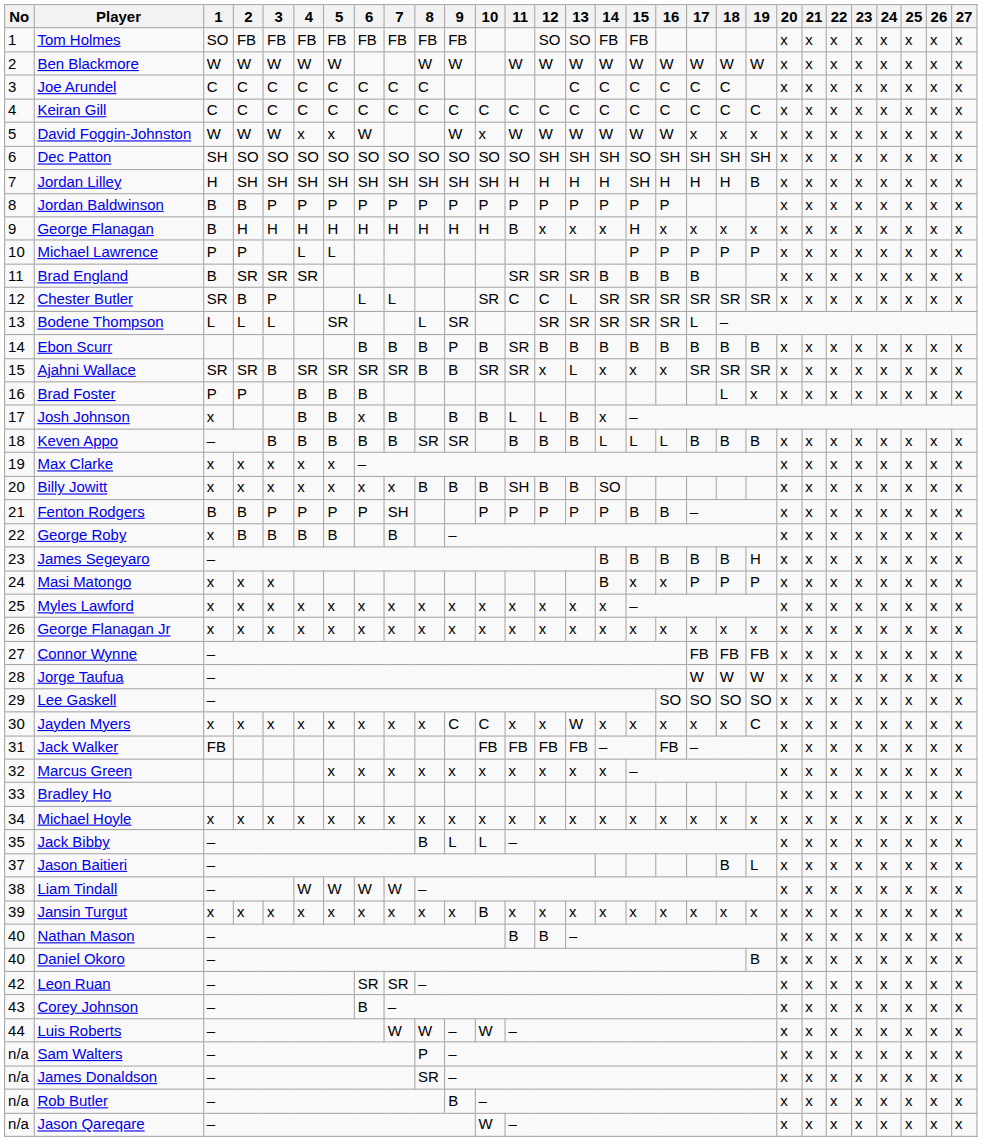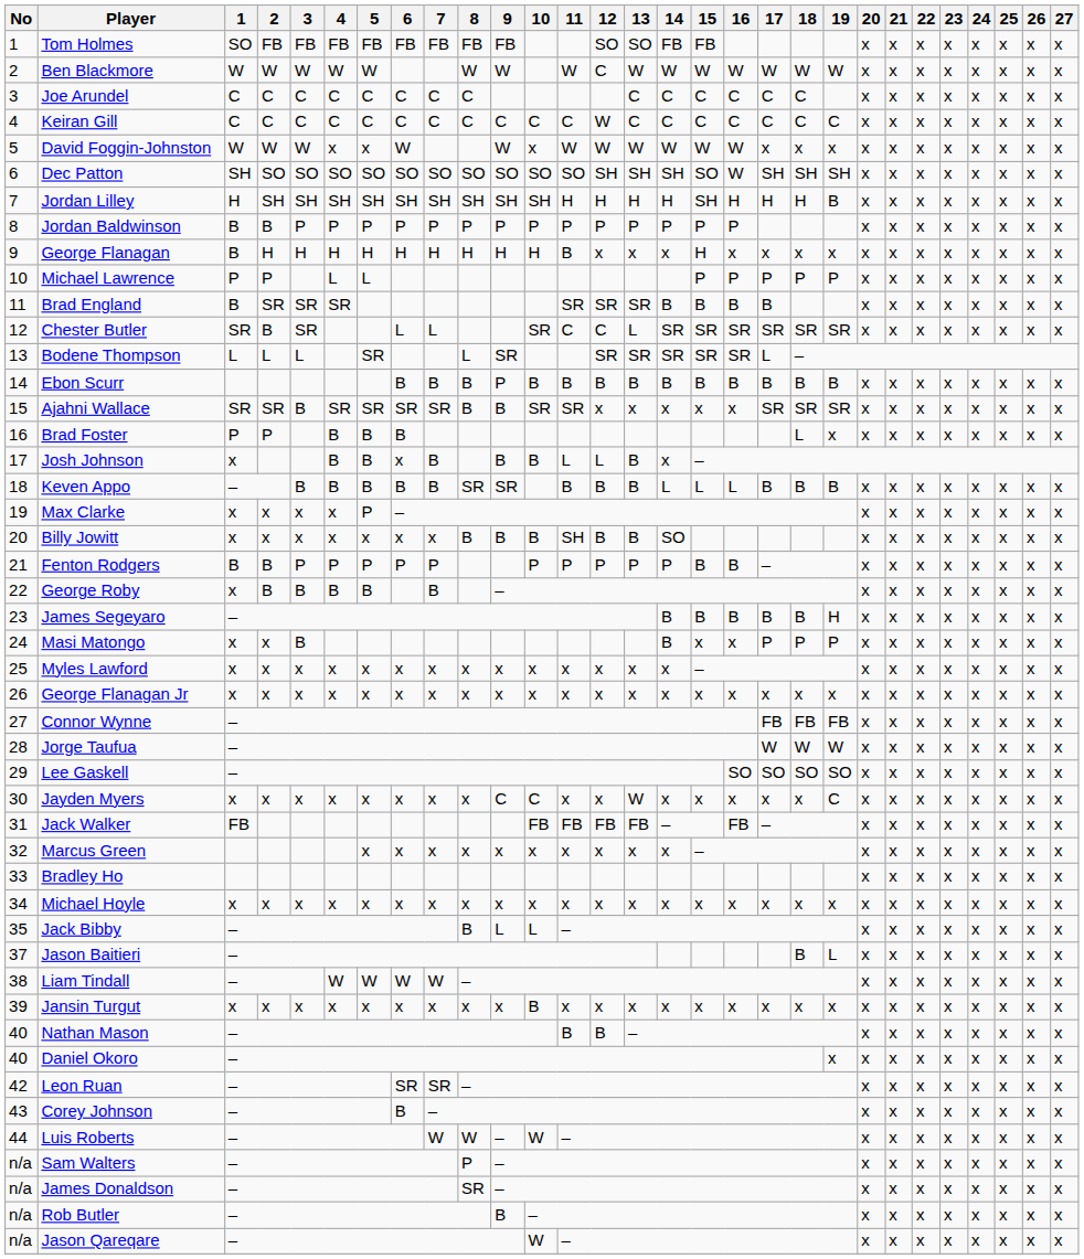Ben Blackmore | 12: W -> C
Keiran Gill | 12: C -> W
Dec Patton | 16: SH -> W
Chester Butler | 3: P -> SR
Ebon Scurr | 11: SR -> B
Ajahni Wallace | 13: L -> x
Max Clarke | 5: x -> P
Fenton Rodgers | 7: SH -> P
Masi Matongo | 3: x -> B
Daniel Okoro | 19: B -> x
